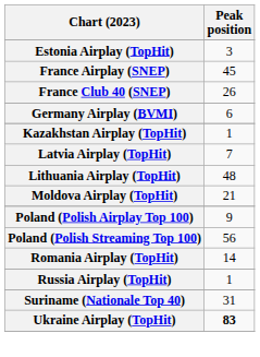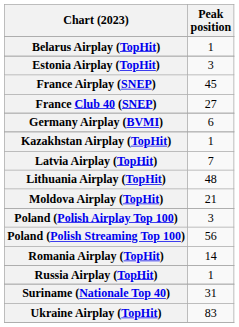+ row: Belarus Airplay (TopHit) | 1
France Club 40 (SNEP) | Peak position: 26 -> 27
Poland (Polish Airplay Top 100) | Peak position: 9 -> 3
Ukraine Airplay (TopHit) | Peak position: bold -> normal
